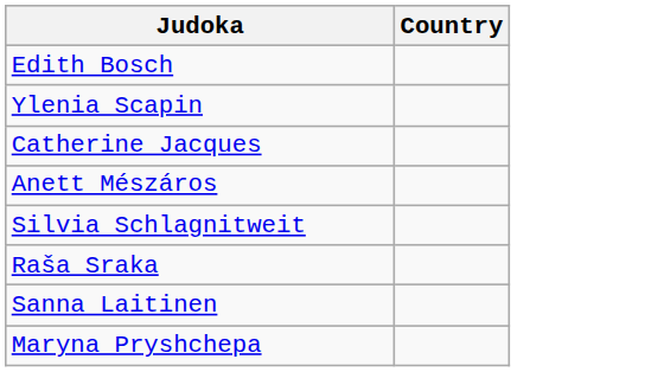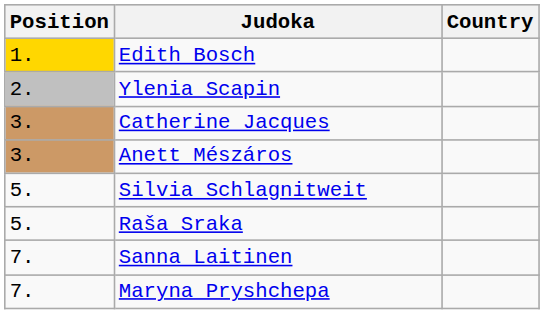+ column: Position | 1. | 2. | 3. | 3. | 5. | 5. | 7. | 7.
